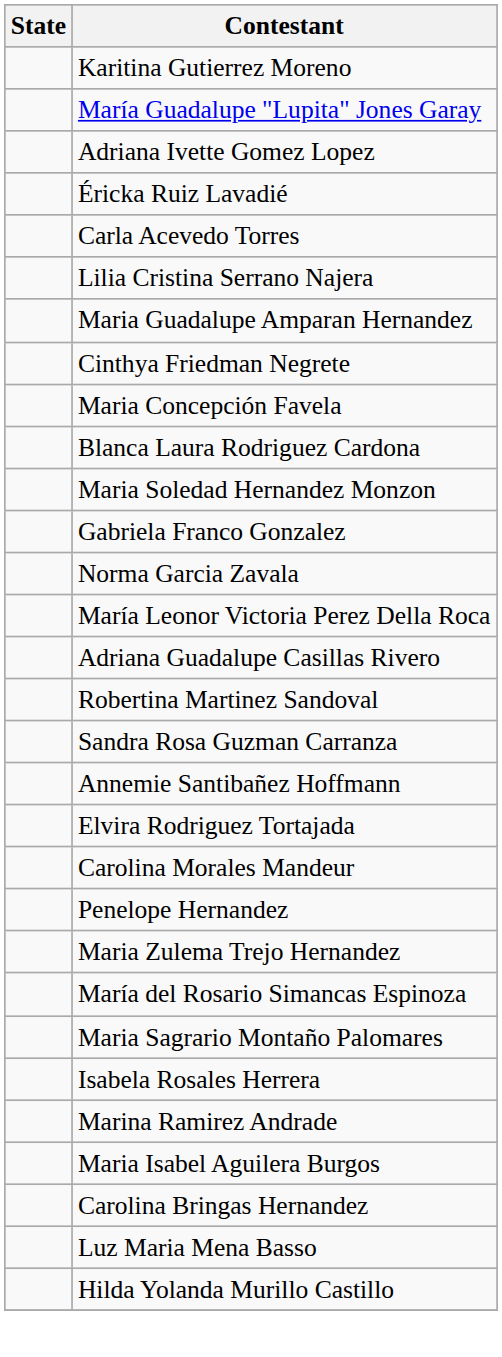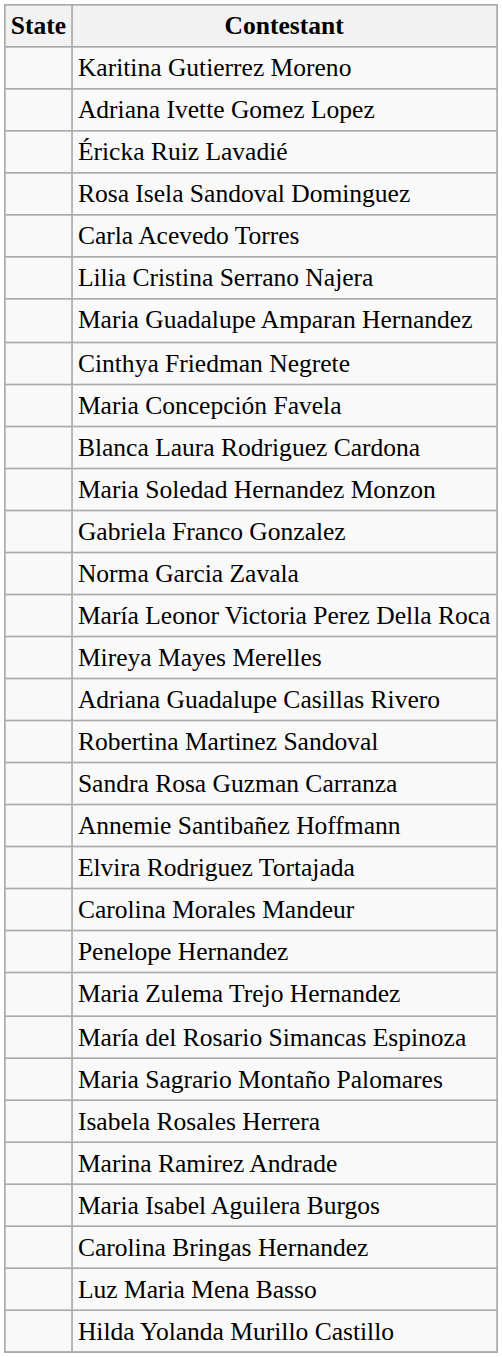- row: María Guadalupe "Lupita" Jones Garay
+ row: Rosa Isela Sandoval Dominguez
+ row: Mireya Mayes Merelles
